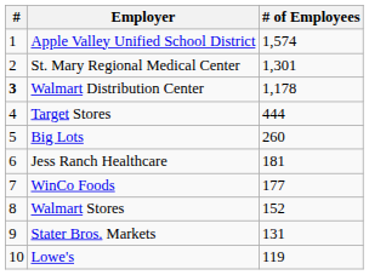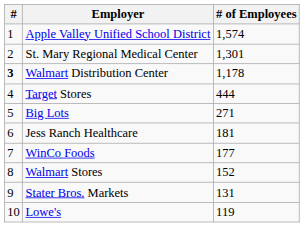Big Lots | # of Employees: 260 -> 271
